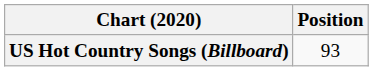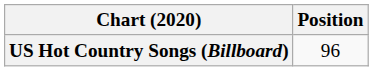US Hot Country Songs (Billboard) | Position: 93 -> 96
